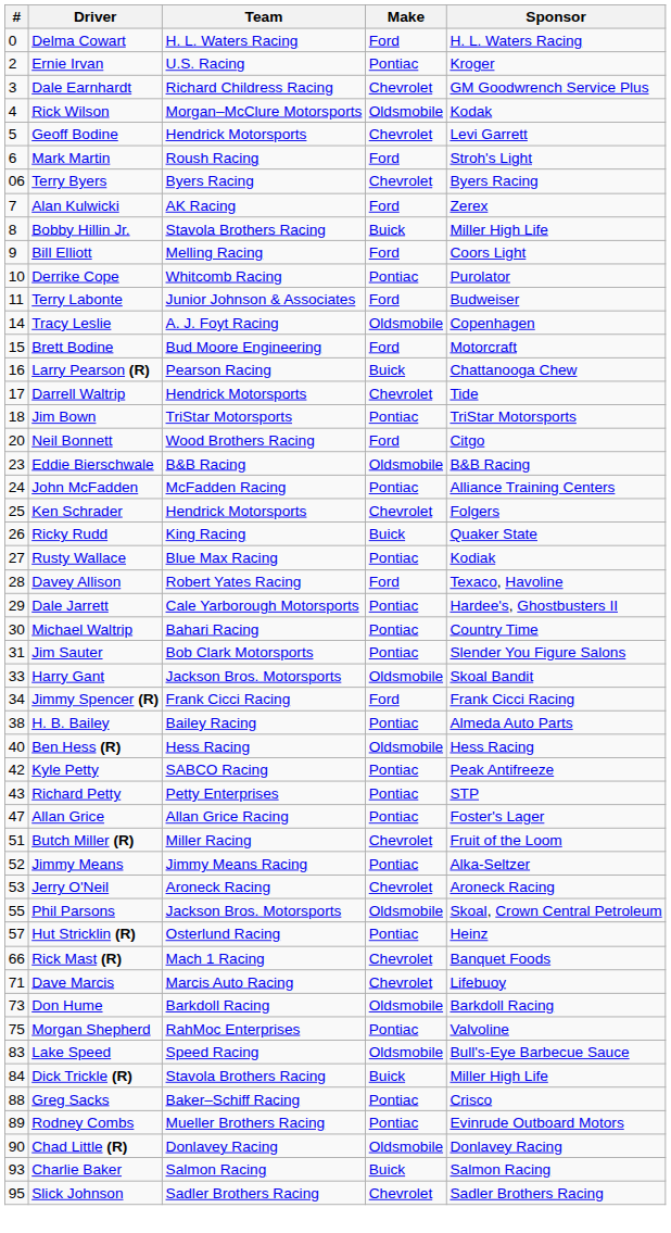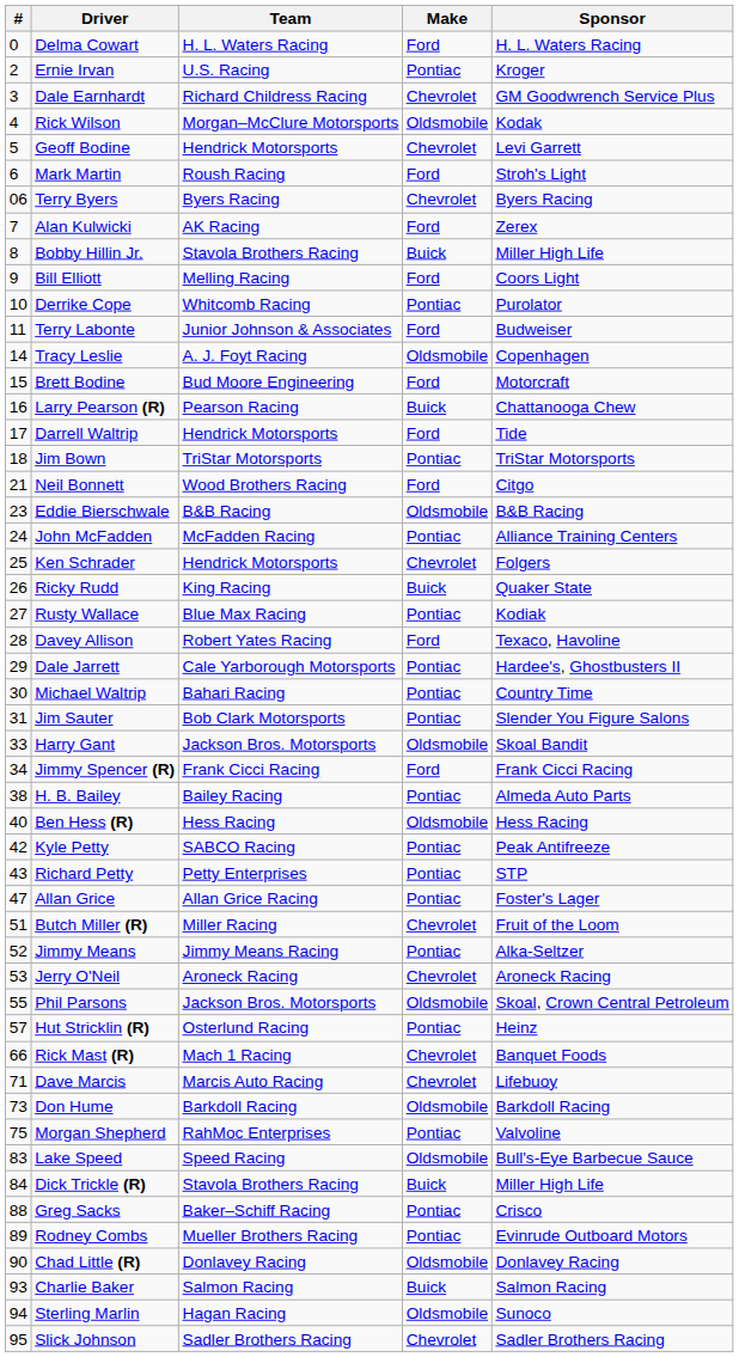Darrell Waltrip | Make: Chevrolet -> Ford
Neil Bonnett | #: 20 -> 21
+ row: 94 | Sterling Marlin | Hagan Racing | Oldsmobile | Sunoco
